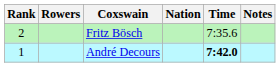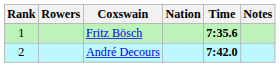Fritz Bösch | Rank: 2 -> 1
Fritz Bösch | Time: normal -> bold
André Decours | Rank: 1 -> 2
